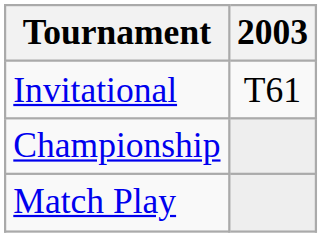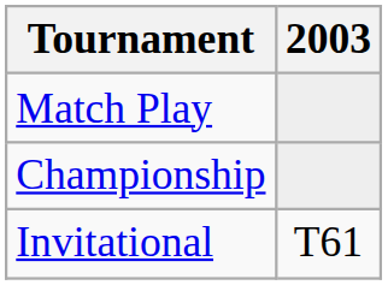rows swapped: Match Play <-> Invitational
